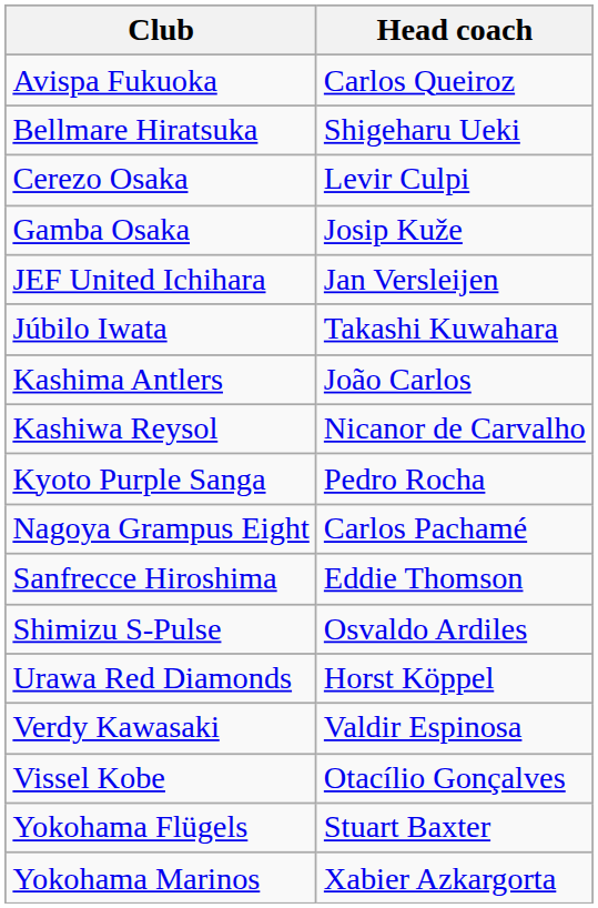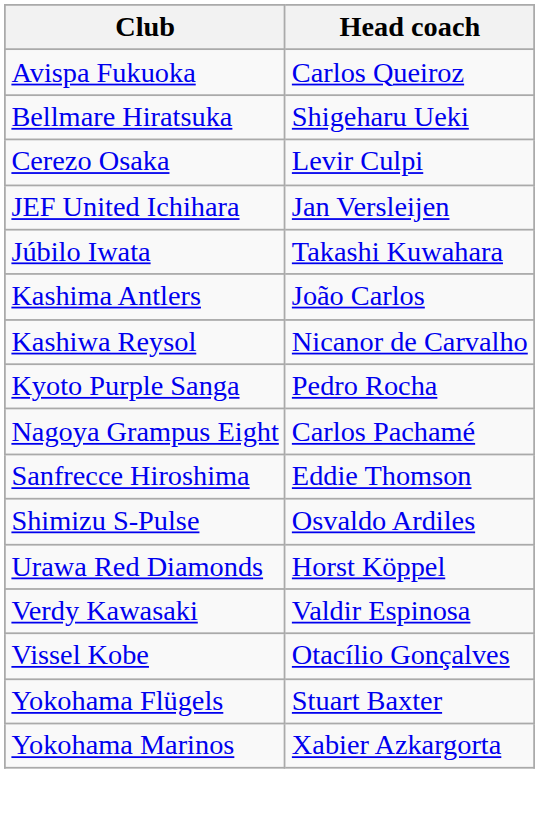- row: Gamba Osaka | Josip Kuže
